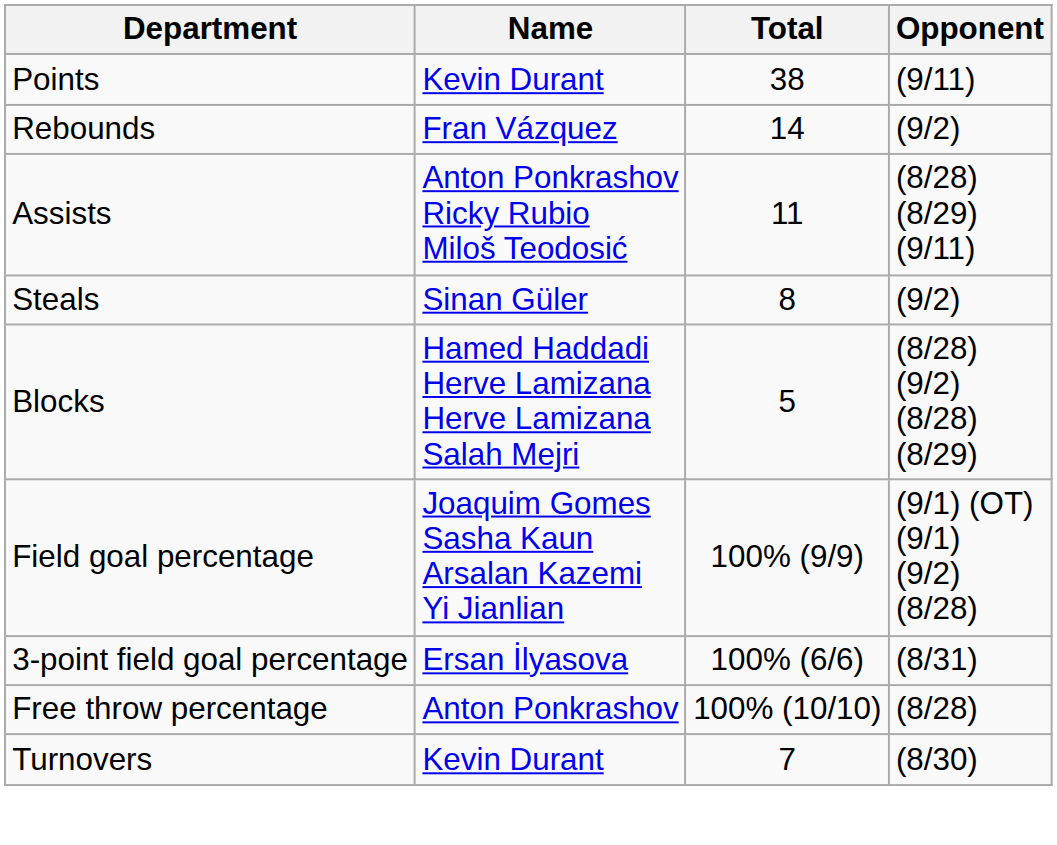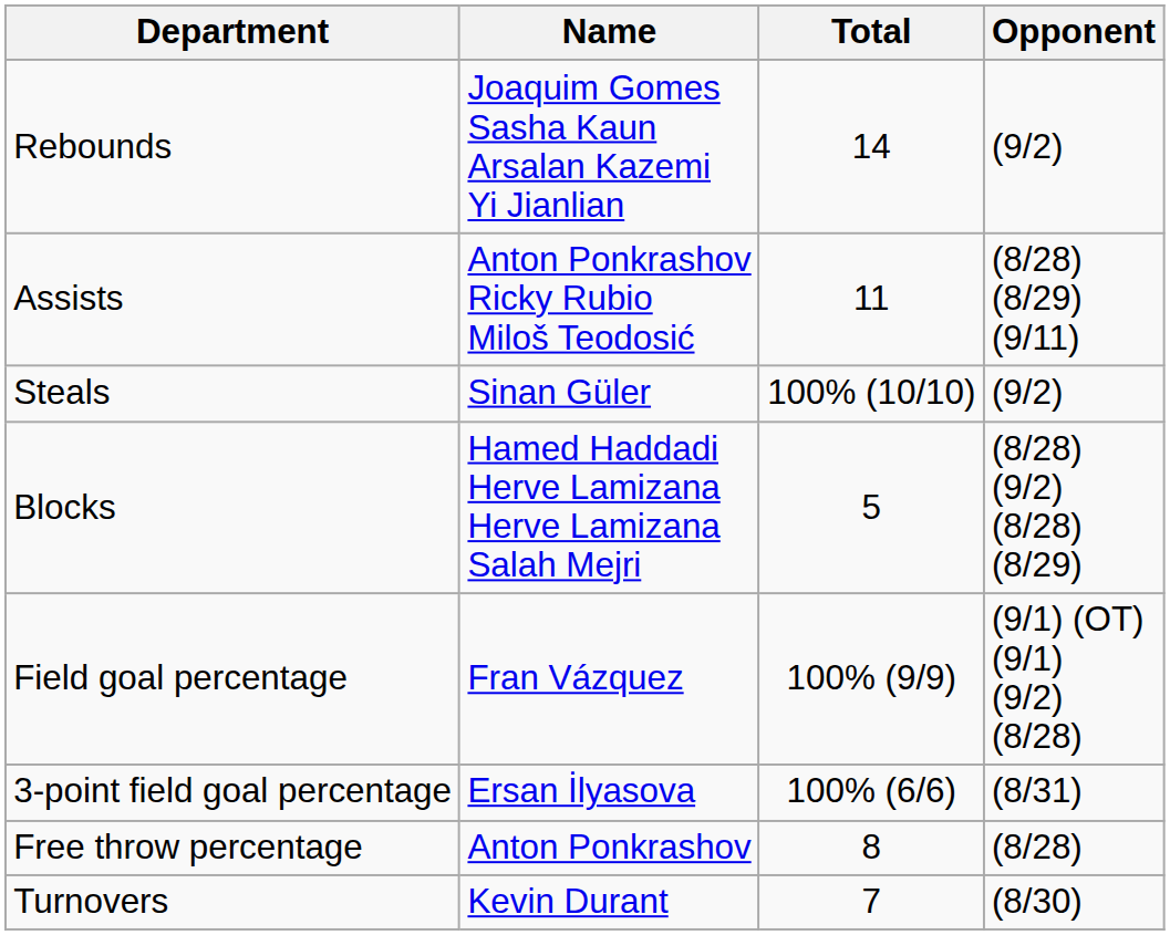- row: Points | Kevin Durant | 38 | (9/11)
Rebounds | Name: Fran Vázquez -> Joaquim Gomes Sasha Kaun Arsalan Kazemi Yi Jianlian
Steals | Total: 8 -> 100% (10/10)
Field goal percentage | Name: Joaquim Gomes Sasha Kaun Arsalan Kazemi Yi Jianlian -> Fran Vázquez
Free throw percentage | Total: 100% (10/10) -> 8
